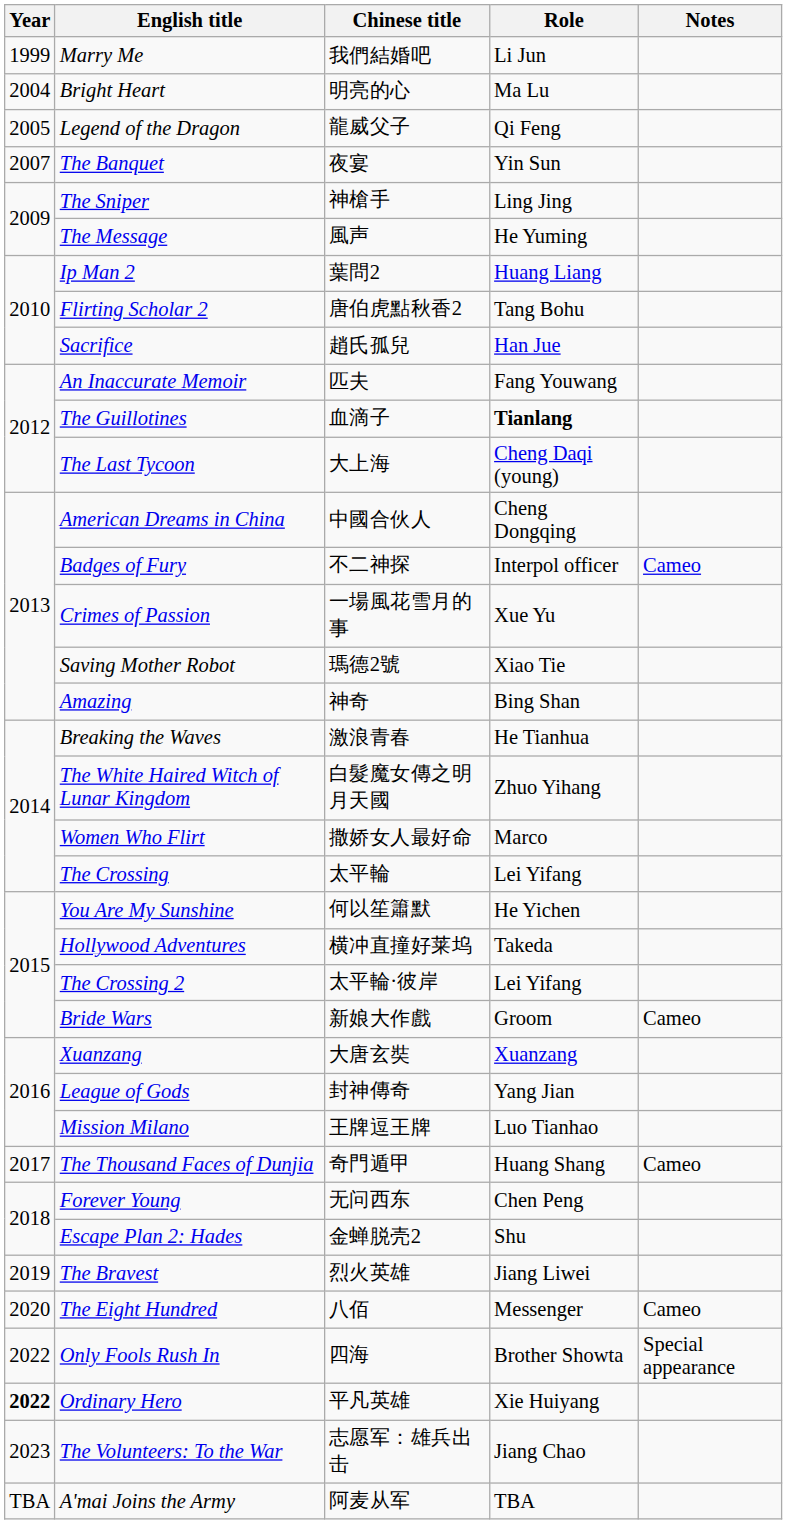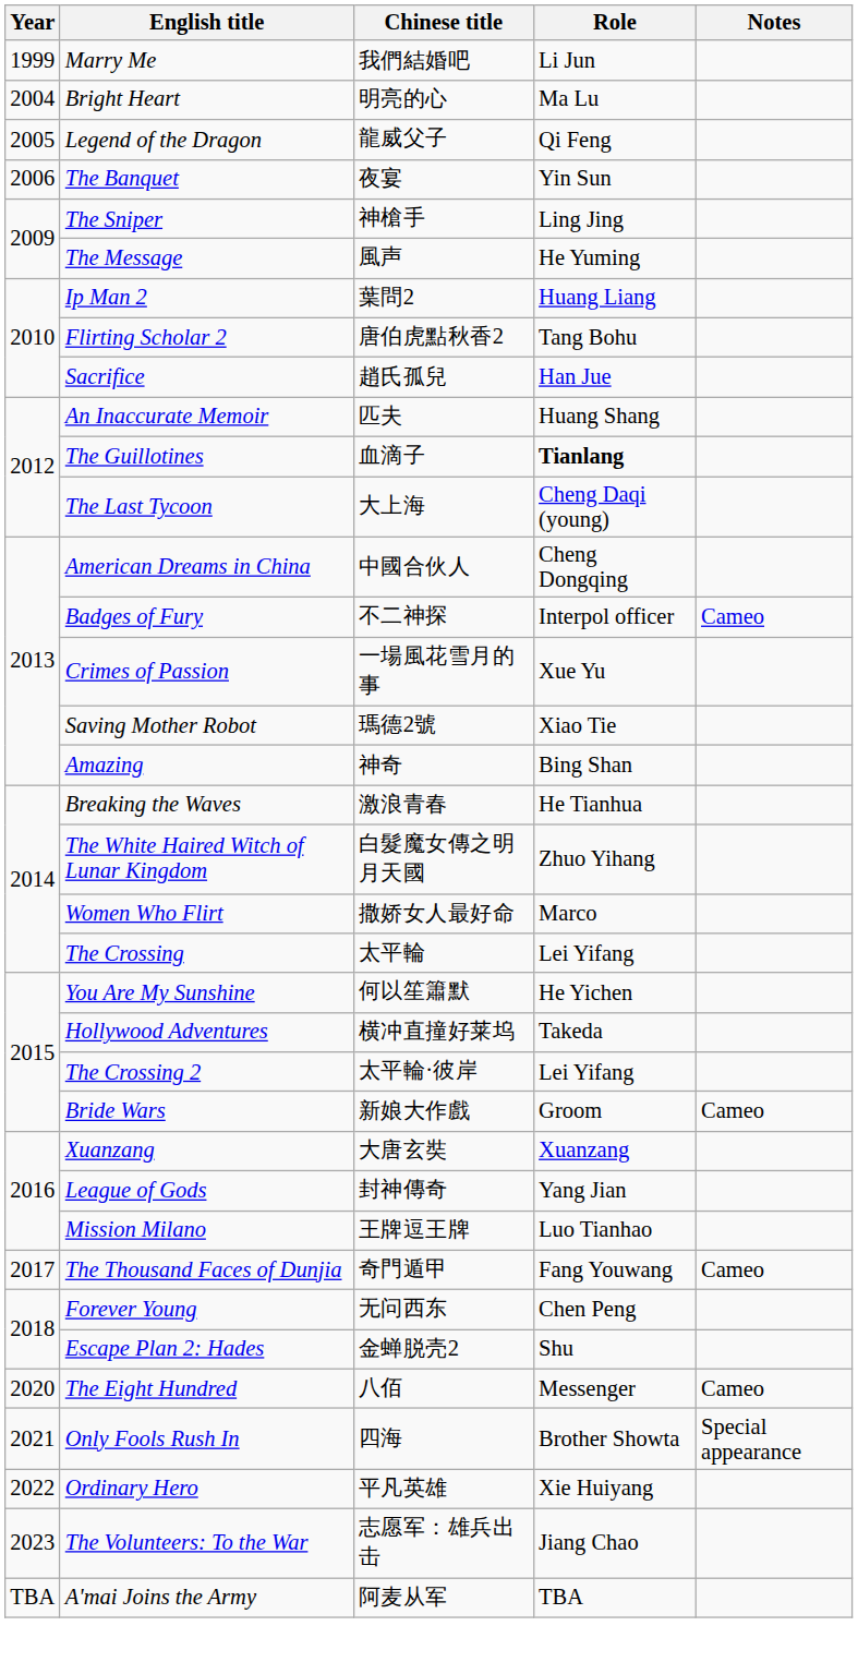The Banquet | Year: 2007 -> 2006
An Inaccurate Memoir | Role: Fang Youwang -> Huang Shang
The Thousand Faces of Dunjia | Role: Huang Shang -> Fang Youwang
- row: 2019 | The Bravest | 烈火英雄 | Jiang Liwei
Only Fools Rush In | Year: 2022 -> 2021
Ordinary Hero | Year: bold -> normal
